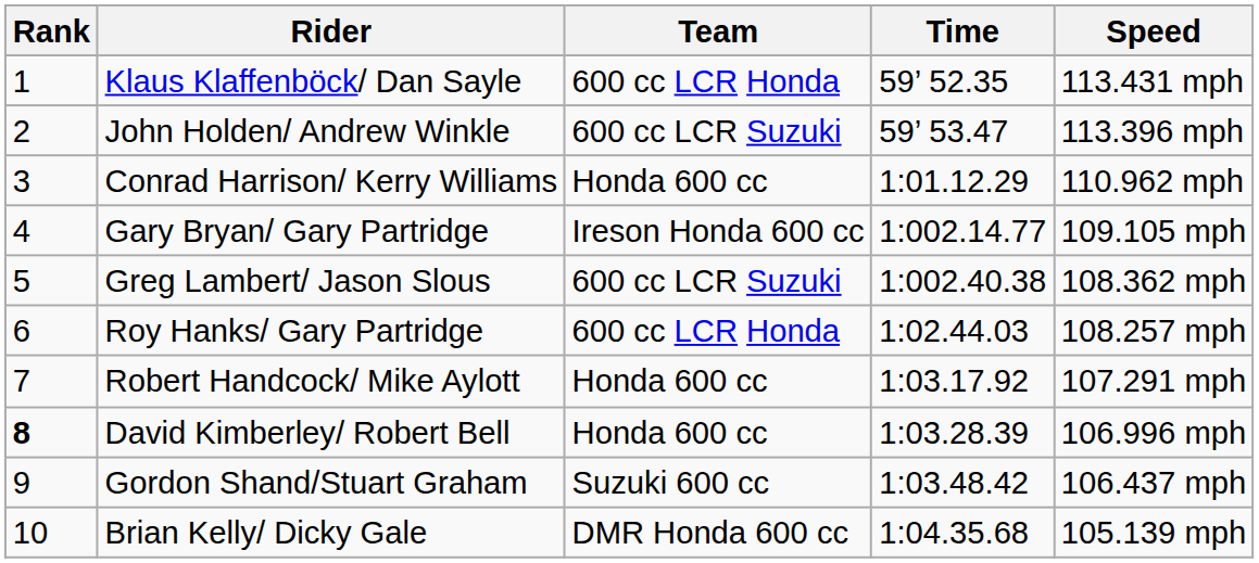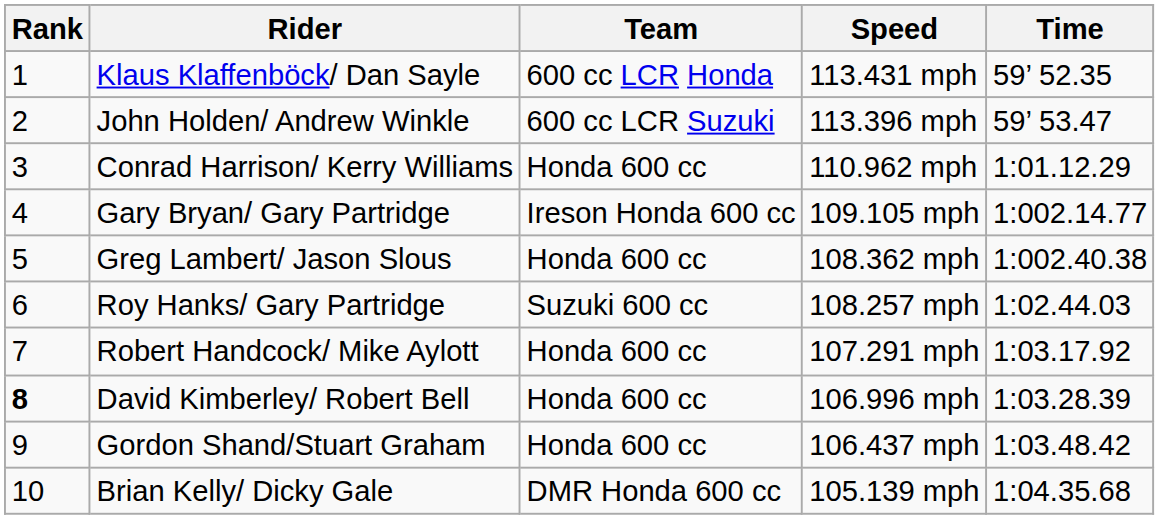columns swapped: Speed <-> Time
Greg Lambert/ Jason Slous | Team: 600 cc LCR Suzuki -> Honda 600 cc
Roy Hanks/ Gary Partridge | Team: 600 cc LCR Honda -> Suzuki 600 cc
Gordon Shand/Stuart Graham | Team: Suzuki 600 cc -> Honda 600 cc
